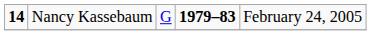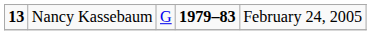Nancy Kassebaum | column 1: 14 -> 13
